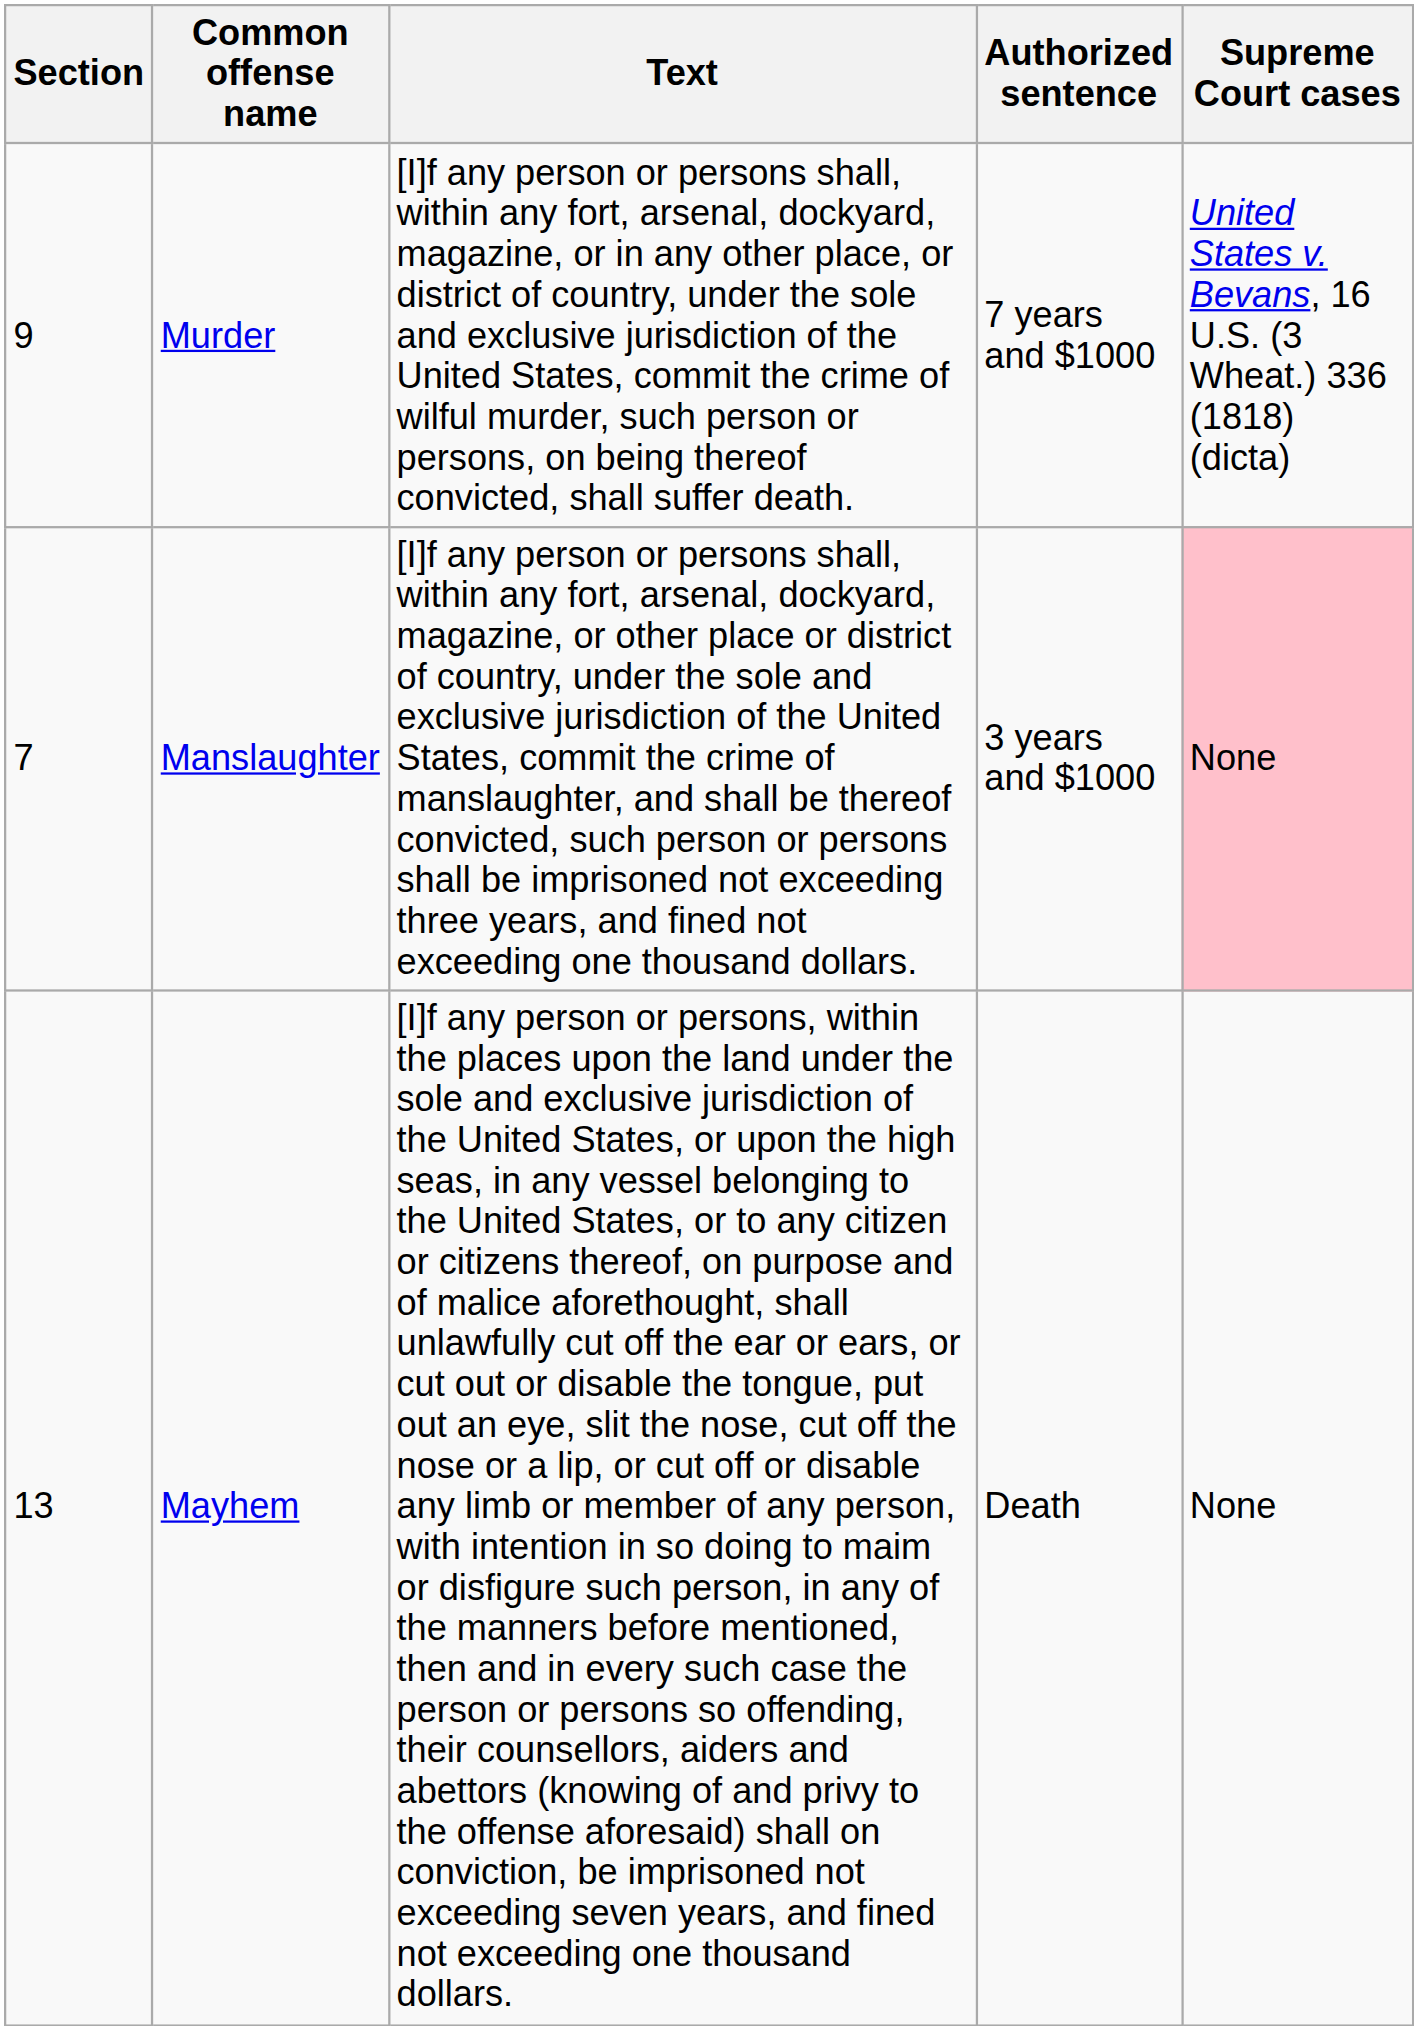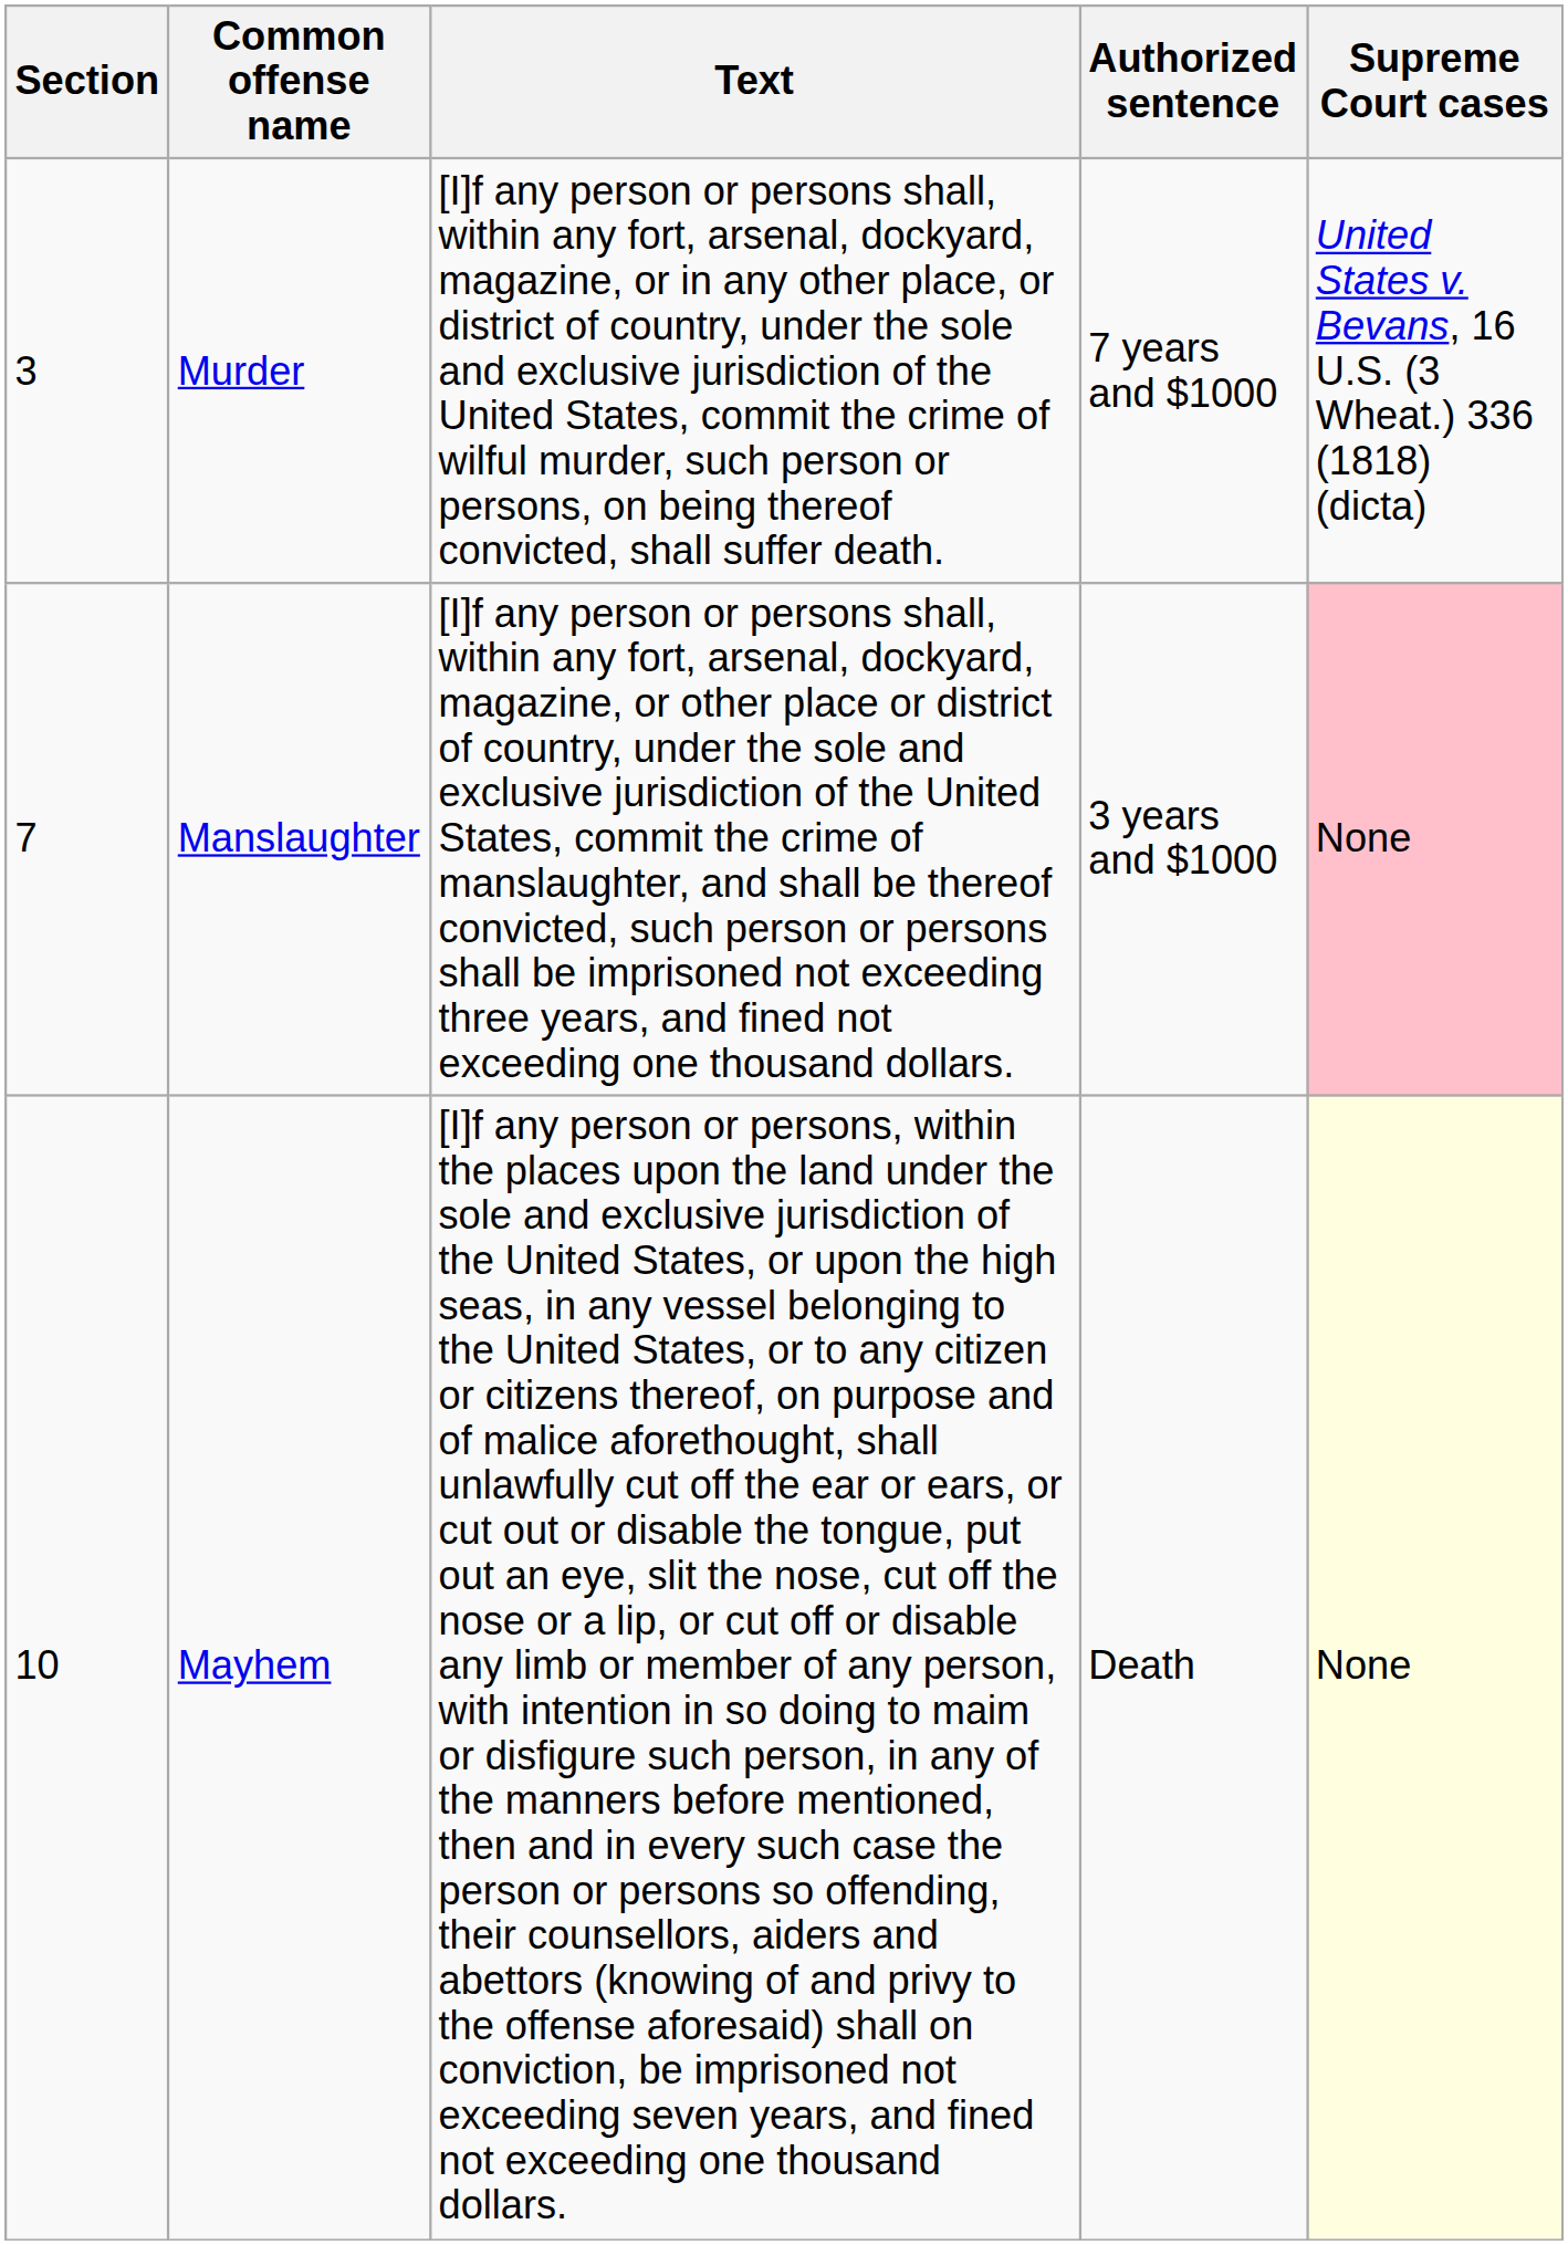Murder | Section: 9 -> 3
Mayhem | Section: 13 -> 10
Mayhem | Supreme Court cases: no background -> lightyellow background
